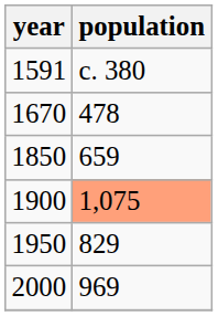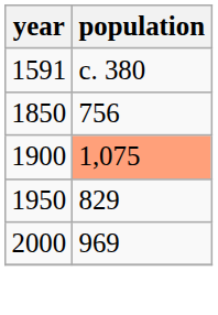- row: 1670 | 478
1850 | population: 659 -> 756
